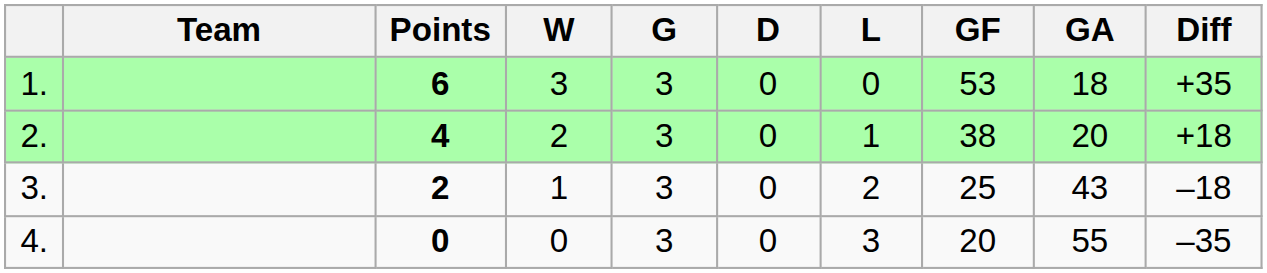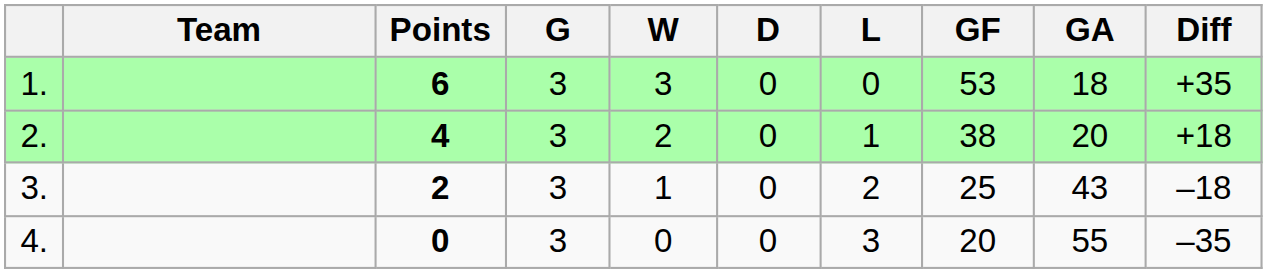columns swapped: G <-> W
